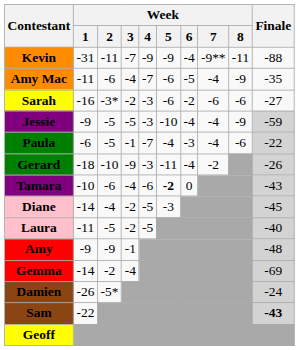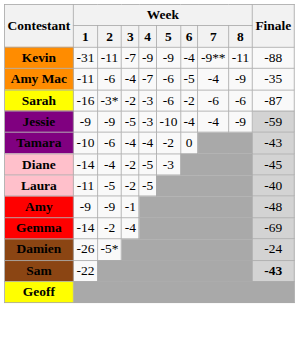Sarah | Finale: -27 -> -87
Jessie | Week / 2: -5 -> -9
- row: Paula | -6 | -5 | -1 | -7 | -4 | -3 | -4 | -6 | -22
- row: Gerard | -18 | -10 | -9 | -3 | -11 | -4 | -2 | -26
Tamara | Week / 4: -6 -> -4
Tamara | Week / 5: bold -> normal
